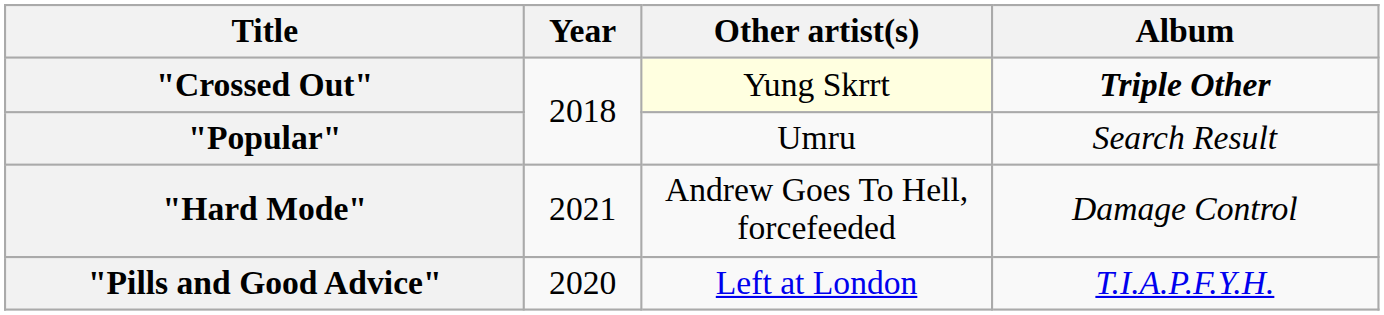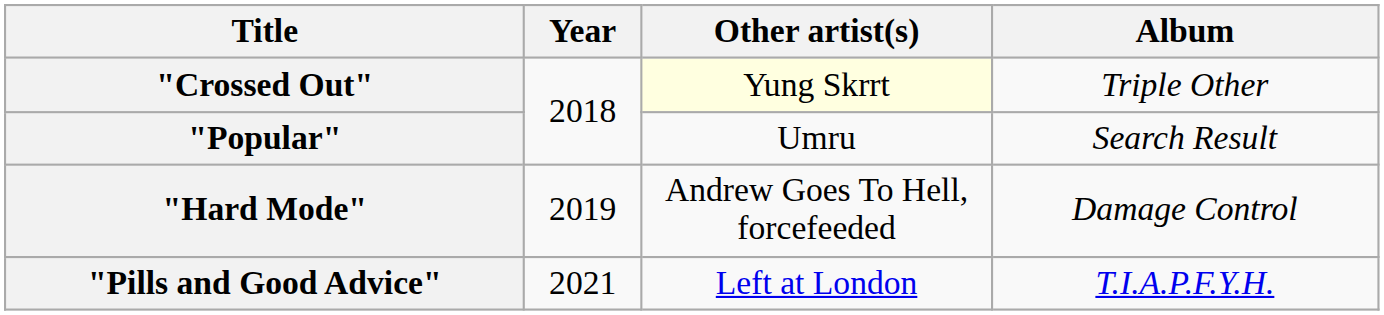"Crossed Out" | Album: bold -> normal
"Hard Mode" | Year: 2021 -> 2019
"Pills and Good Advice" | Year: 2020 -> 2021
